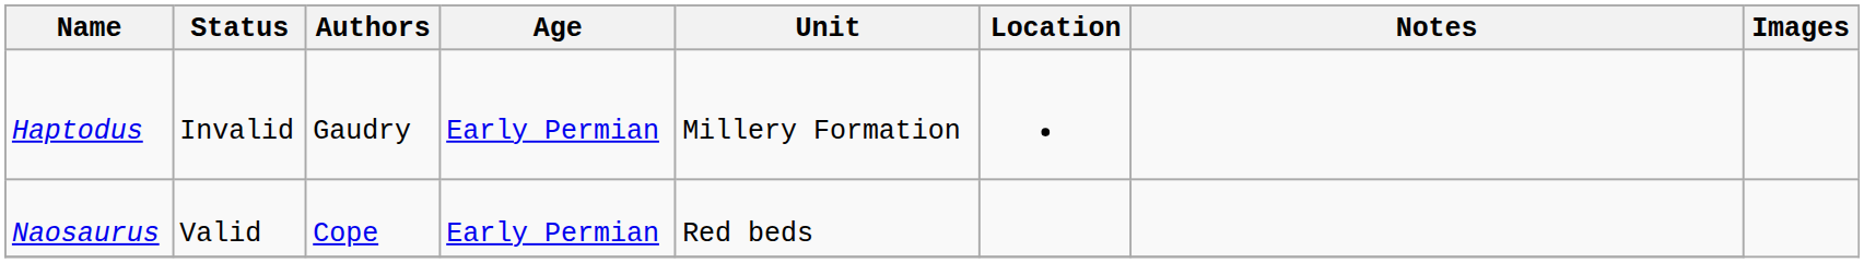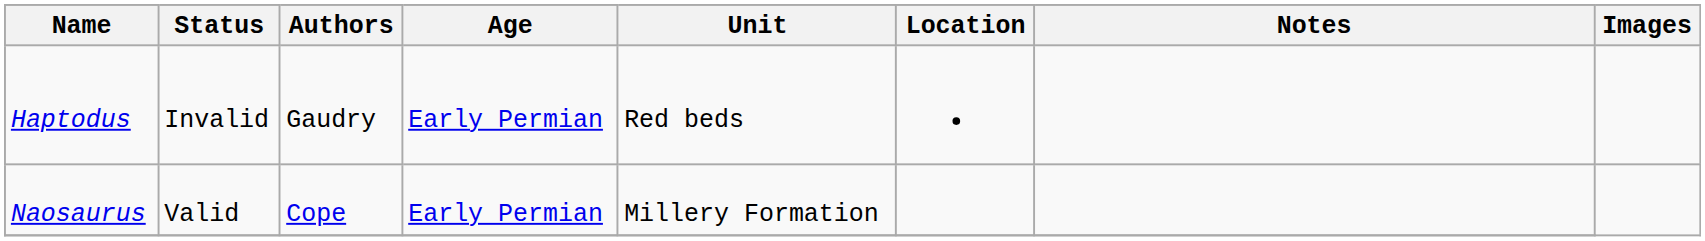Haptodus | Unit: Millery Formation -> Red beds
Naosaurus | Unit: Red beds -> Millery Formation
